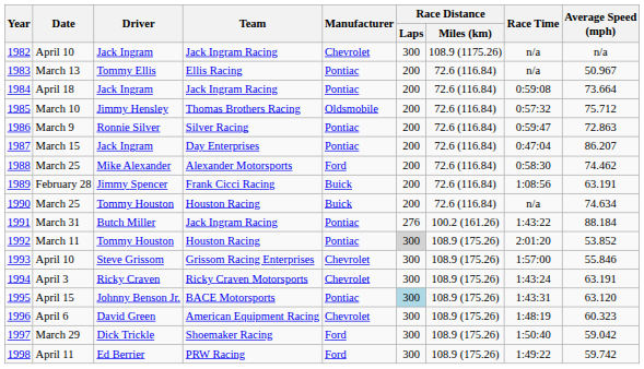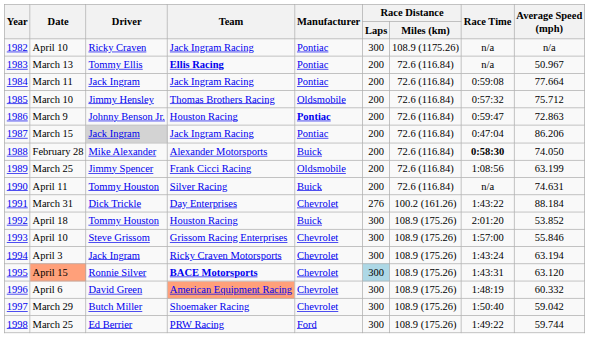1982 | Driver: Jack Ingram -> Ricky Craven
1982 | Manufacturer: Chevrolet -> Pontiac
1983 | Team: normal -> bold
1984 | Date: April 18 -> March 11
1984 | Average Speed (mph): 73.664 -> 77.664
1986 | Driver: Ronnie Silver -> Johnny Benson Jr.
1986 | Team: Silver Racing -> Houston Racing
1986 | Manufacturer: normal -> bold
1987 | Driver: no background -> lightgrey background
1987 | Team: Day Enterprises -> Jack Ingram Racing
1987 | Average Speed (mph): 86.207 -> 86.206
1988 | Date: March 25 -> February 28
1988 | Manufacturer: Ford -> Buick
1988 | Race Time: normal -> bold
1988 | Average Speed (mph): 74.462 -> 74.050
1989 | Date: February 28 -> March 25
1989 | Manufacturer: Buick -> Oldsmobile
1989 | Average Speed (mph): 63.191 -> 63.199
1990 | Date: March 25 -> April 11
1990 | Team: Houston Racing -> Silver Racing
1990 | Average Speed (mph): 74.634 -> 74.631
1991 | Driver: Butch Miller -> Dick Trickle
1991 | Team: Jack Ingram Racing -> Day Enterprises
1991 | Manufacturer: Pontiac -> Chevrolet
1992 | Date: March 11 -> April 18
1992 | Manufacturer: Pontiac -> Buick
1992 | Race Distance / Laps: lightgrey background -> no background
1994 | Driver: Ricky Craven -> Jack Ingram
1994 | Average Speed (mph): 63.191 -> 63.194
1995 | Date: no background -> lightsalmon background
1995 | Driver: Johnny Benson Jr. -> Ronnie Silver
1995 | Team: normal -> bold
1995 | Manufacturer: Pontiac -> Chevrolet
1996 | Team: no background -> lightsalmon background
1996 | Average Speed (mph): 60.323 -> 60.332
1997 | Driver: Dick Trickle -> Butch Miller
1997 | Manufacturer: Ford -> Chevrolet
1998 | Date: April 11 -> March 25
1998 | Average Speed (mph): 59.742 -> 59.744
